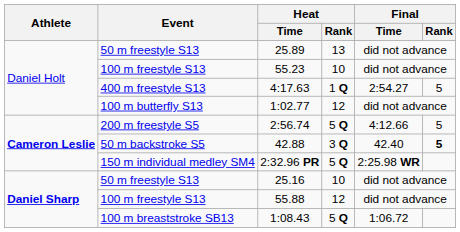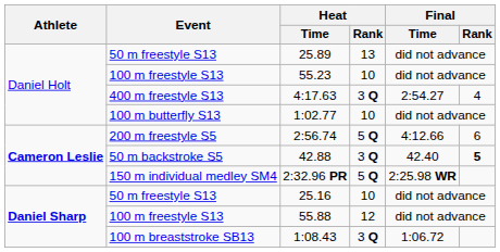4:17.63 | Heat / Rank: 1 Q -> 3 Q
4:17.63 | Final / Rank: 5 -> 4
1:02.77 | Heat / Rank: 12 -> 10
2:56.74 | Final / Rank: 5 -> 6
1:08.43 | Heat / Rank: 5 Q -> 3 Q
